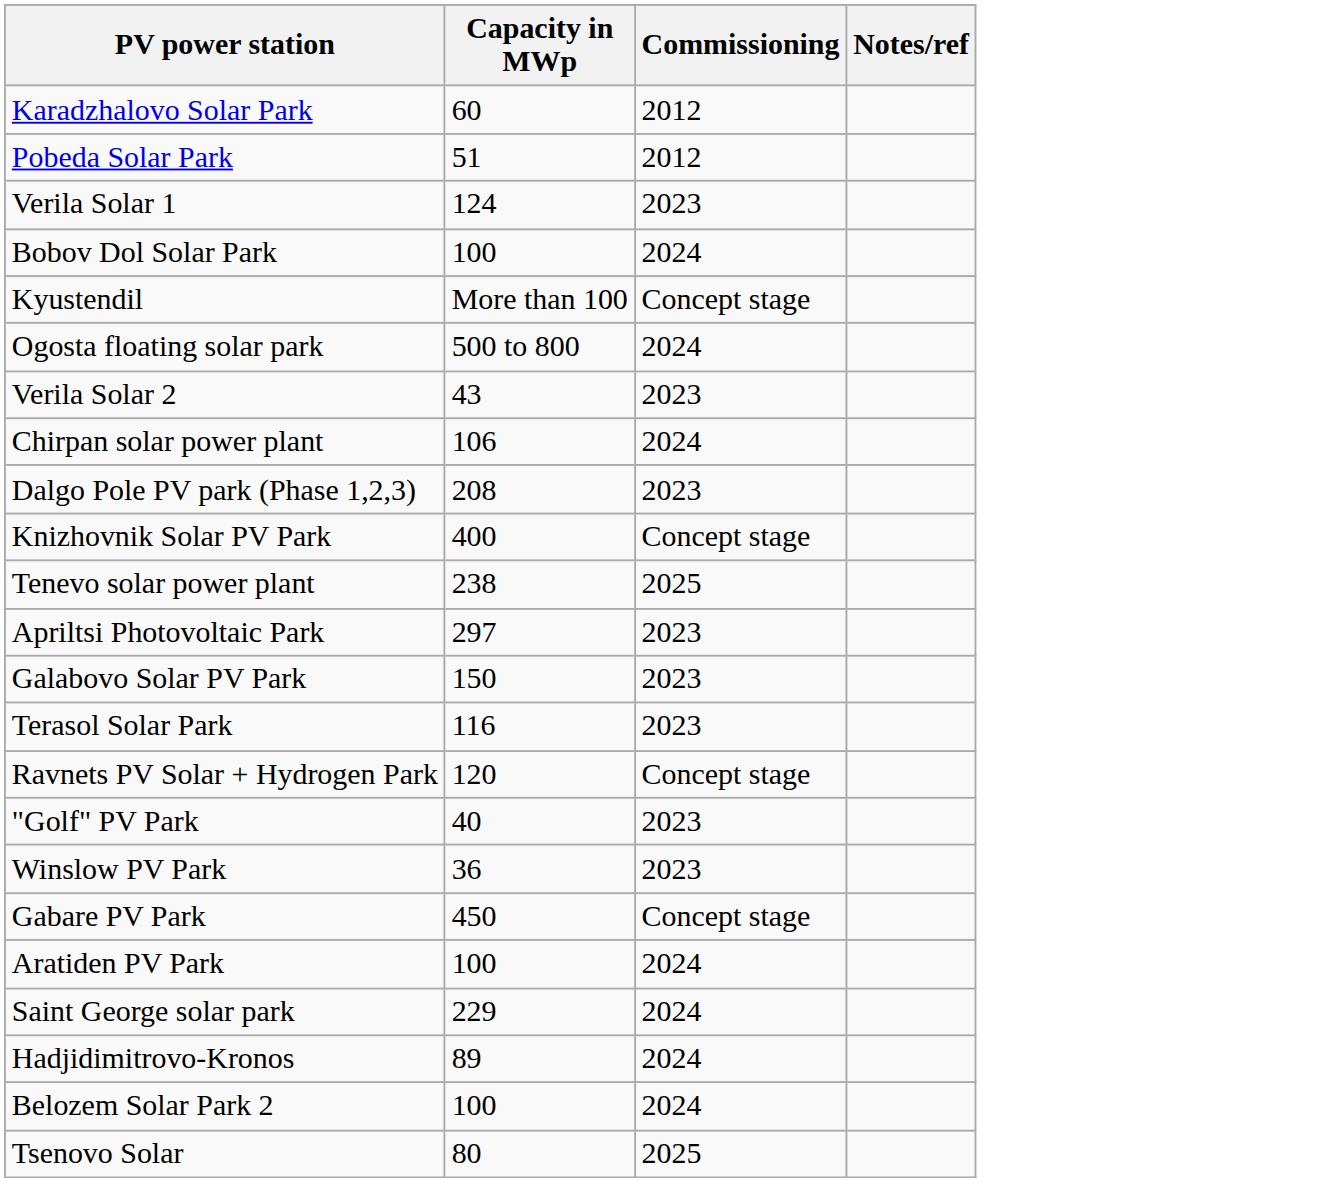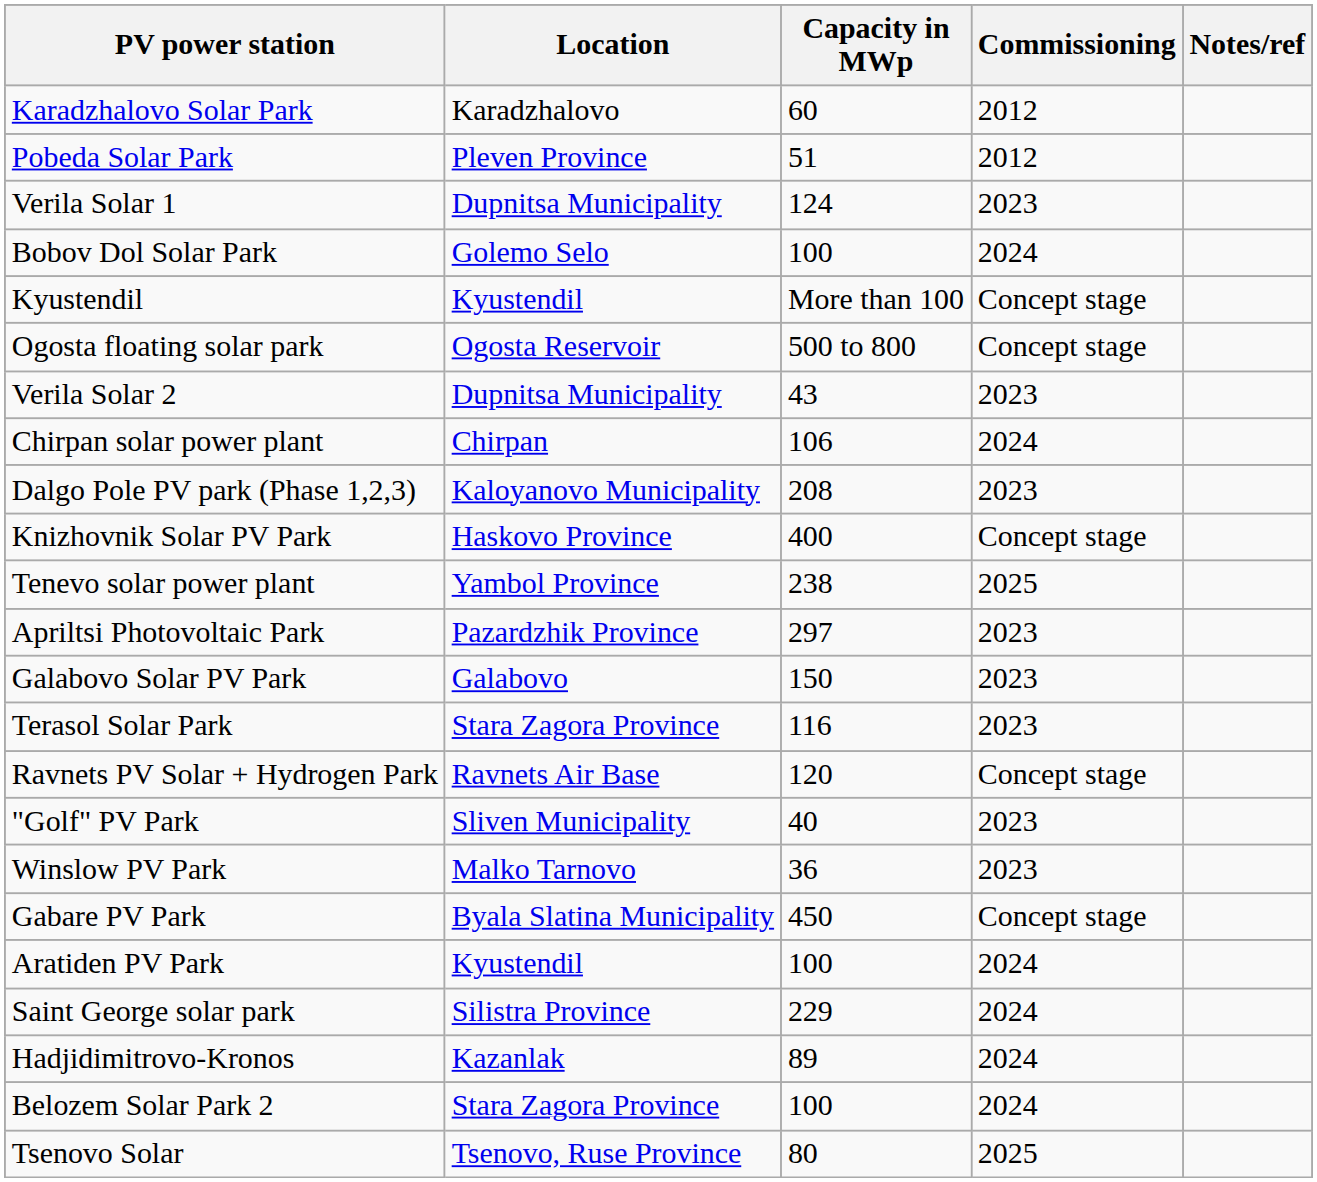+ column: Location | Karadzhalovo | Pleven Province | Dupnitsa Municipality | Golemo Selo | Kyustendil | Ogosta Reservoir | Dupnitsa Municipality | Chirpan | Kaloyanovo Municipality | Haskovo Province | Yambol Province | Pazardzhik Province | Galabovo | Stara Zagora Province | Ravnets Air Base | Sliven Municipality | Malko Tarnovo | Byala Slatina Municipality | Kyustendil | Silistra Province | Kazanlak | Stara Zagora Province | Tsenovo, Ruse Province
Ogosta floating solar park | Commissioning: 2024 -> Concept stage
